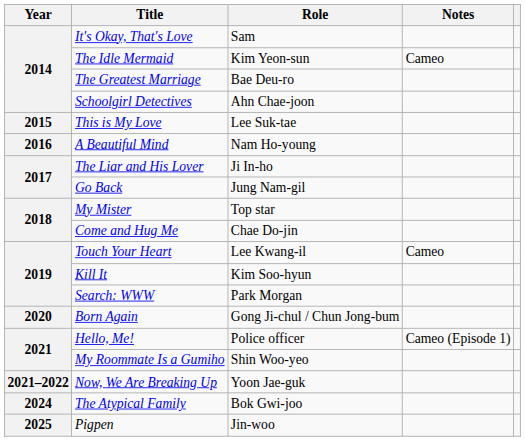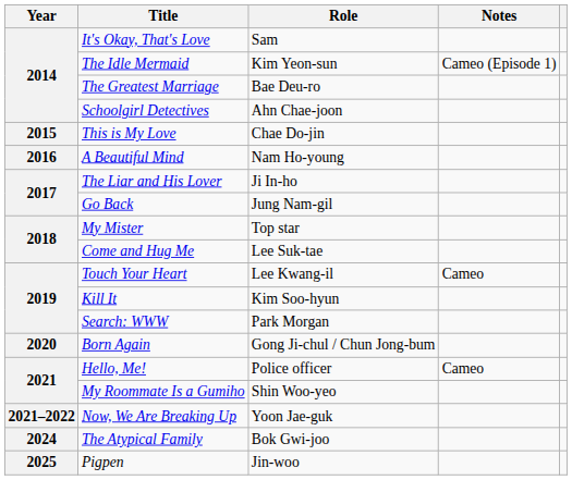The Idle Mermaid | Notes: Cameo -> Cameo (Episode 1)
This is My Love | Role: Lee Suk-tae -> Chae Do-jin
Come and Hug Me | Role: Chae Do-jin -> Lee Suk-tae
Hello, Me! | Notes: Cameo (Episode 1) -> Cameo
